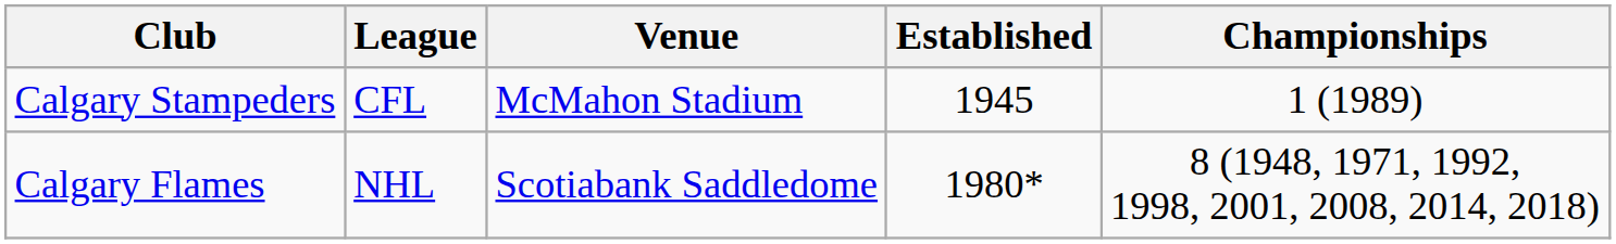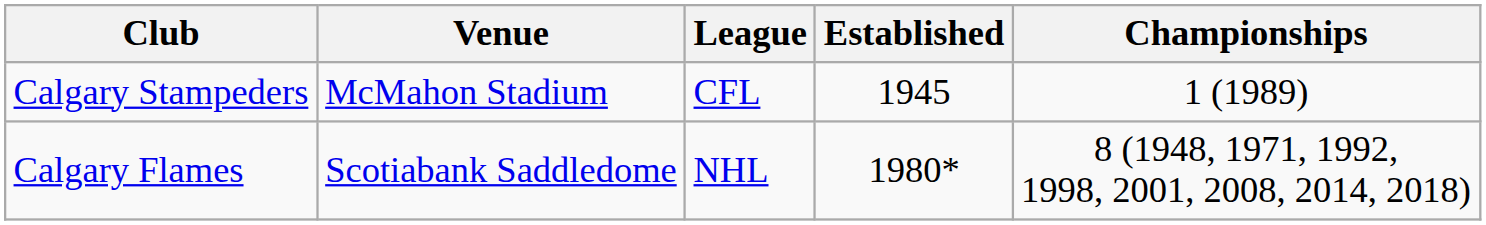columns swapped: League <-> Venue
